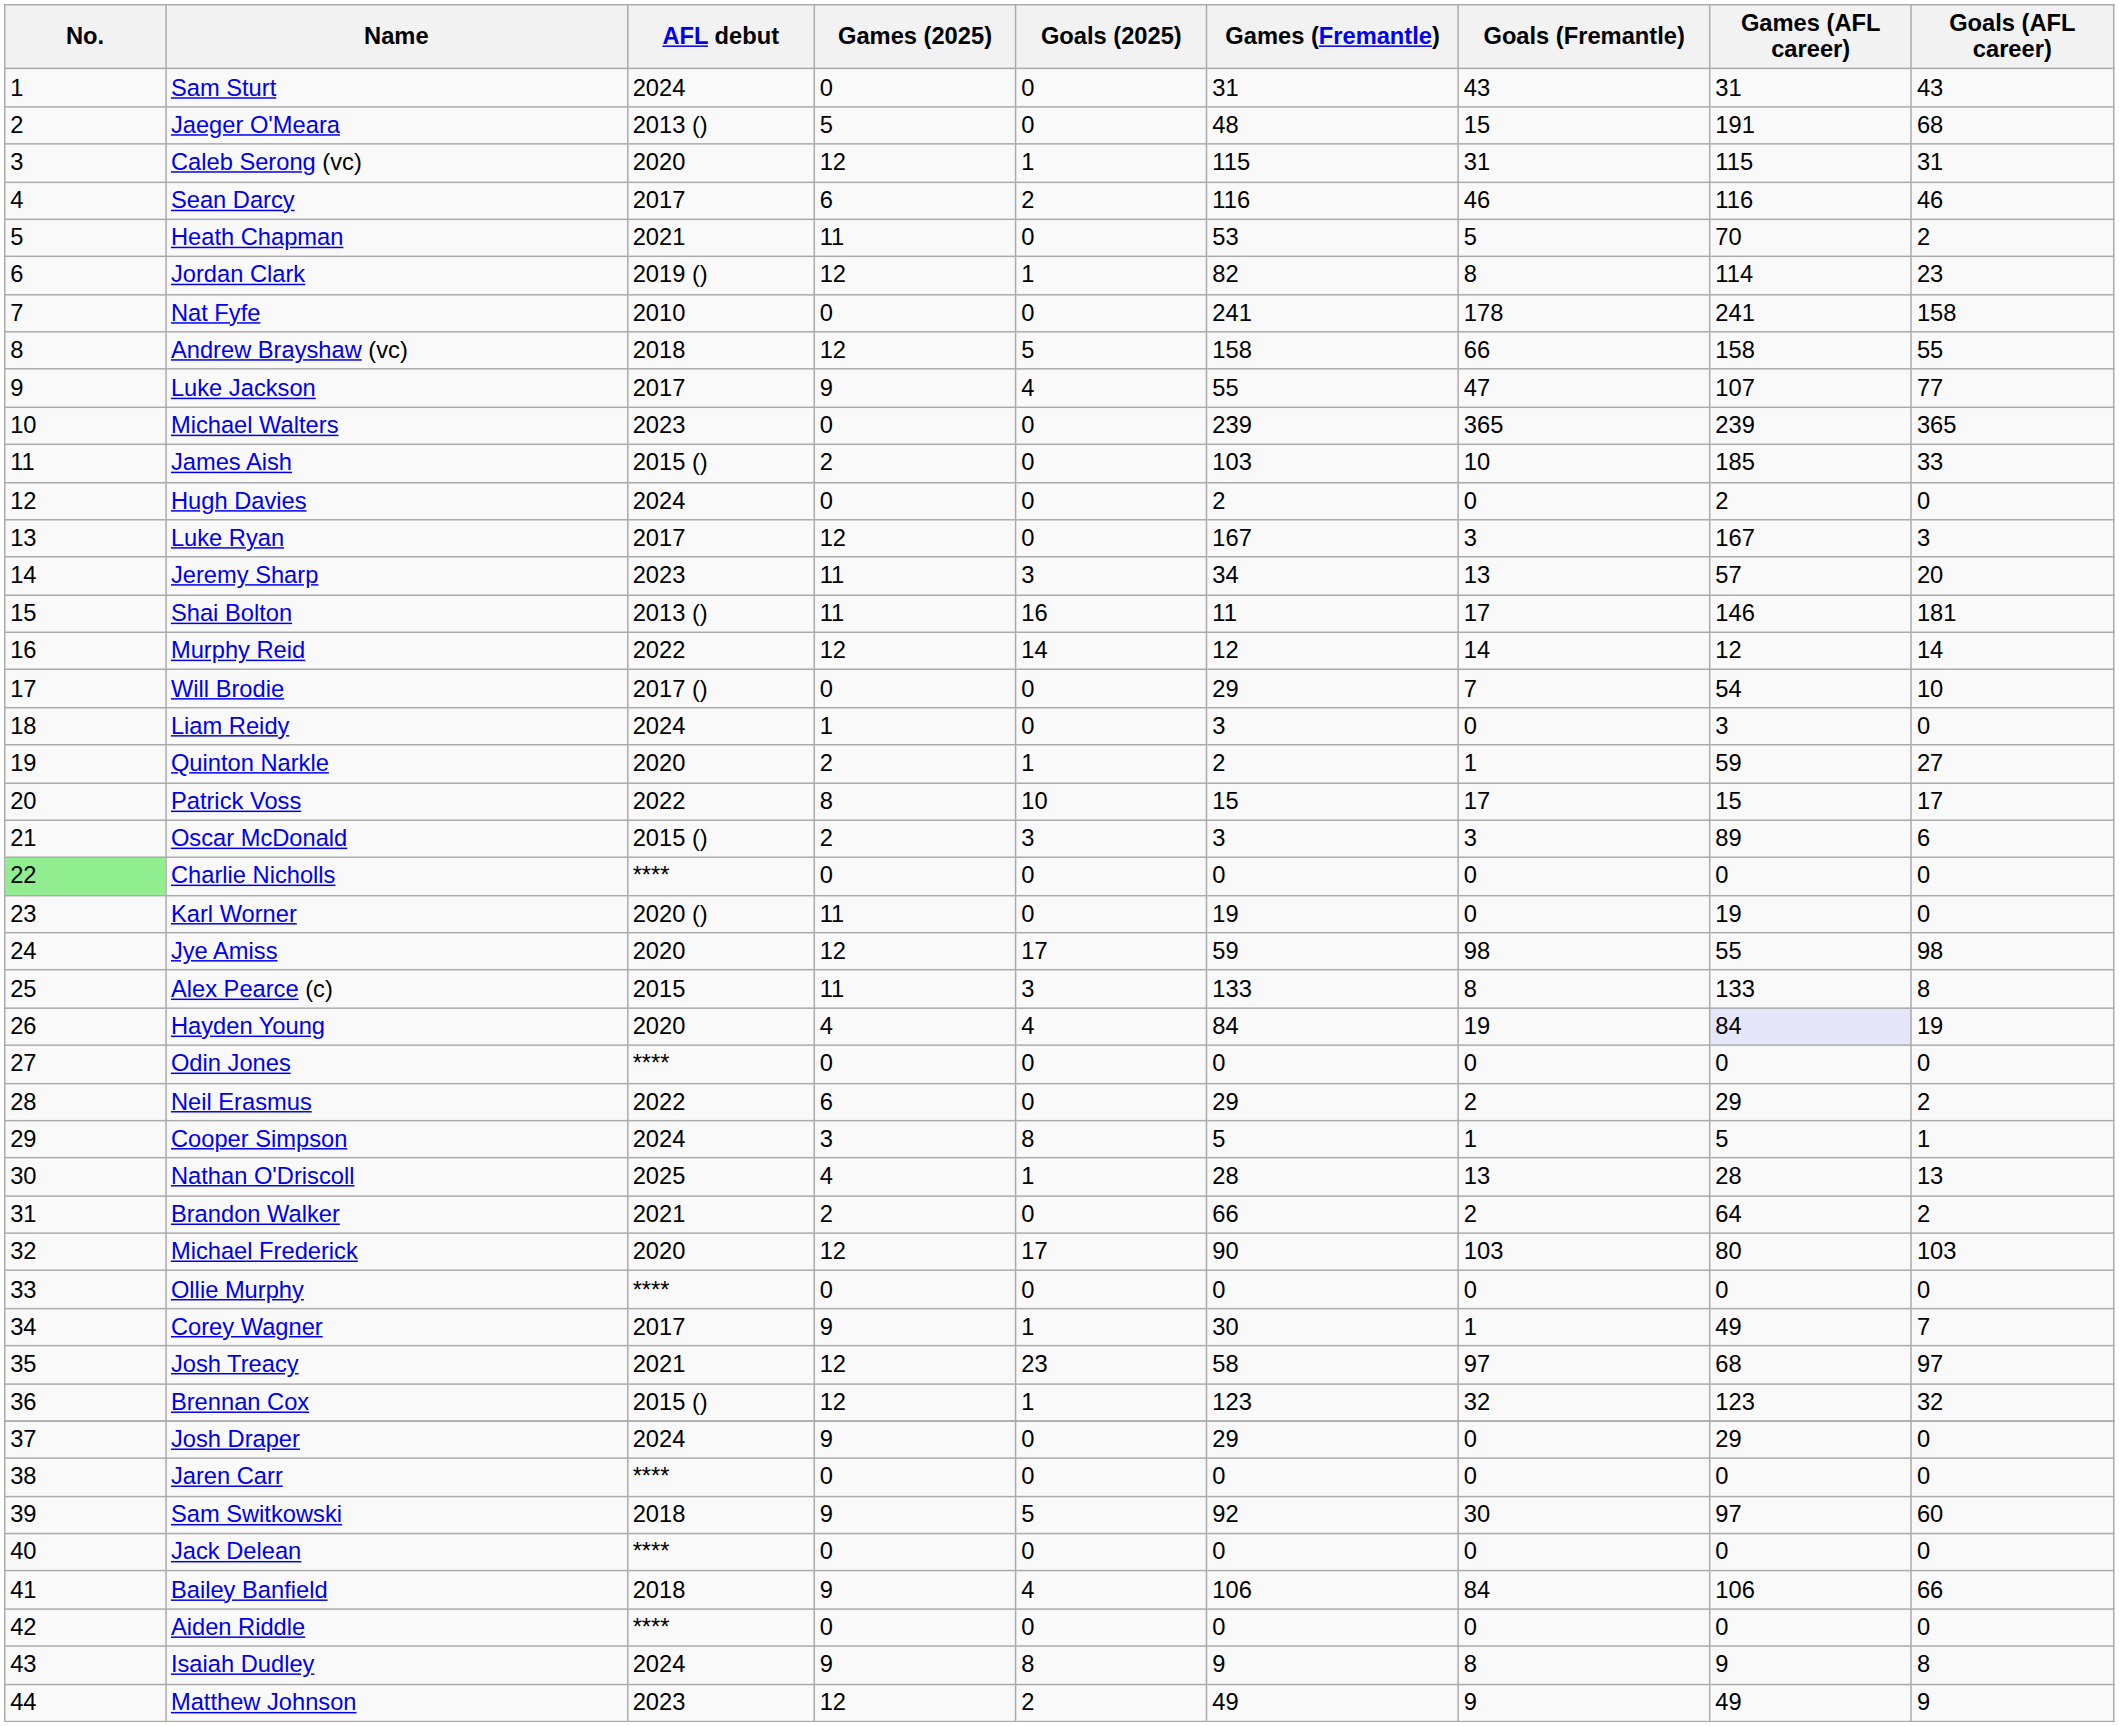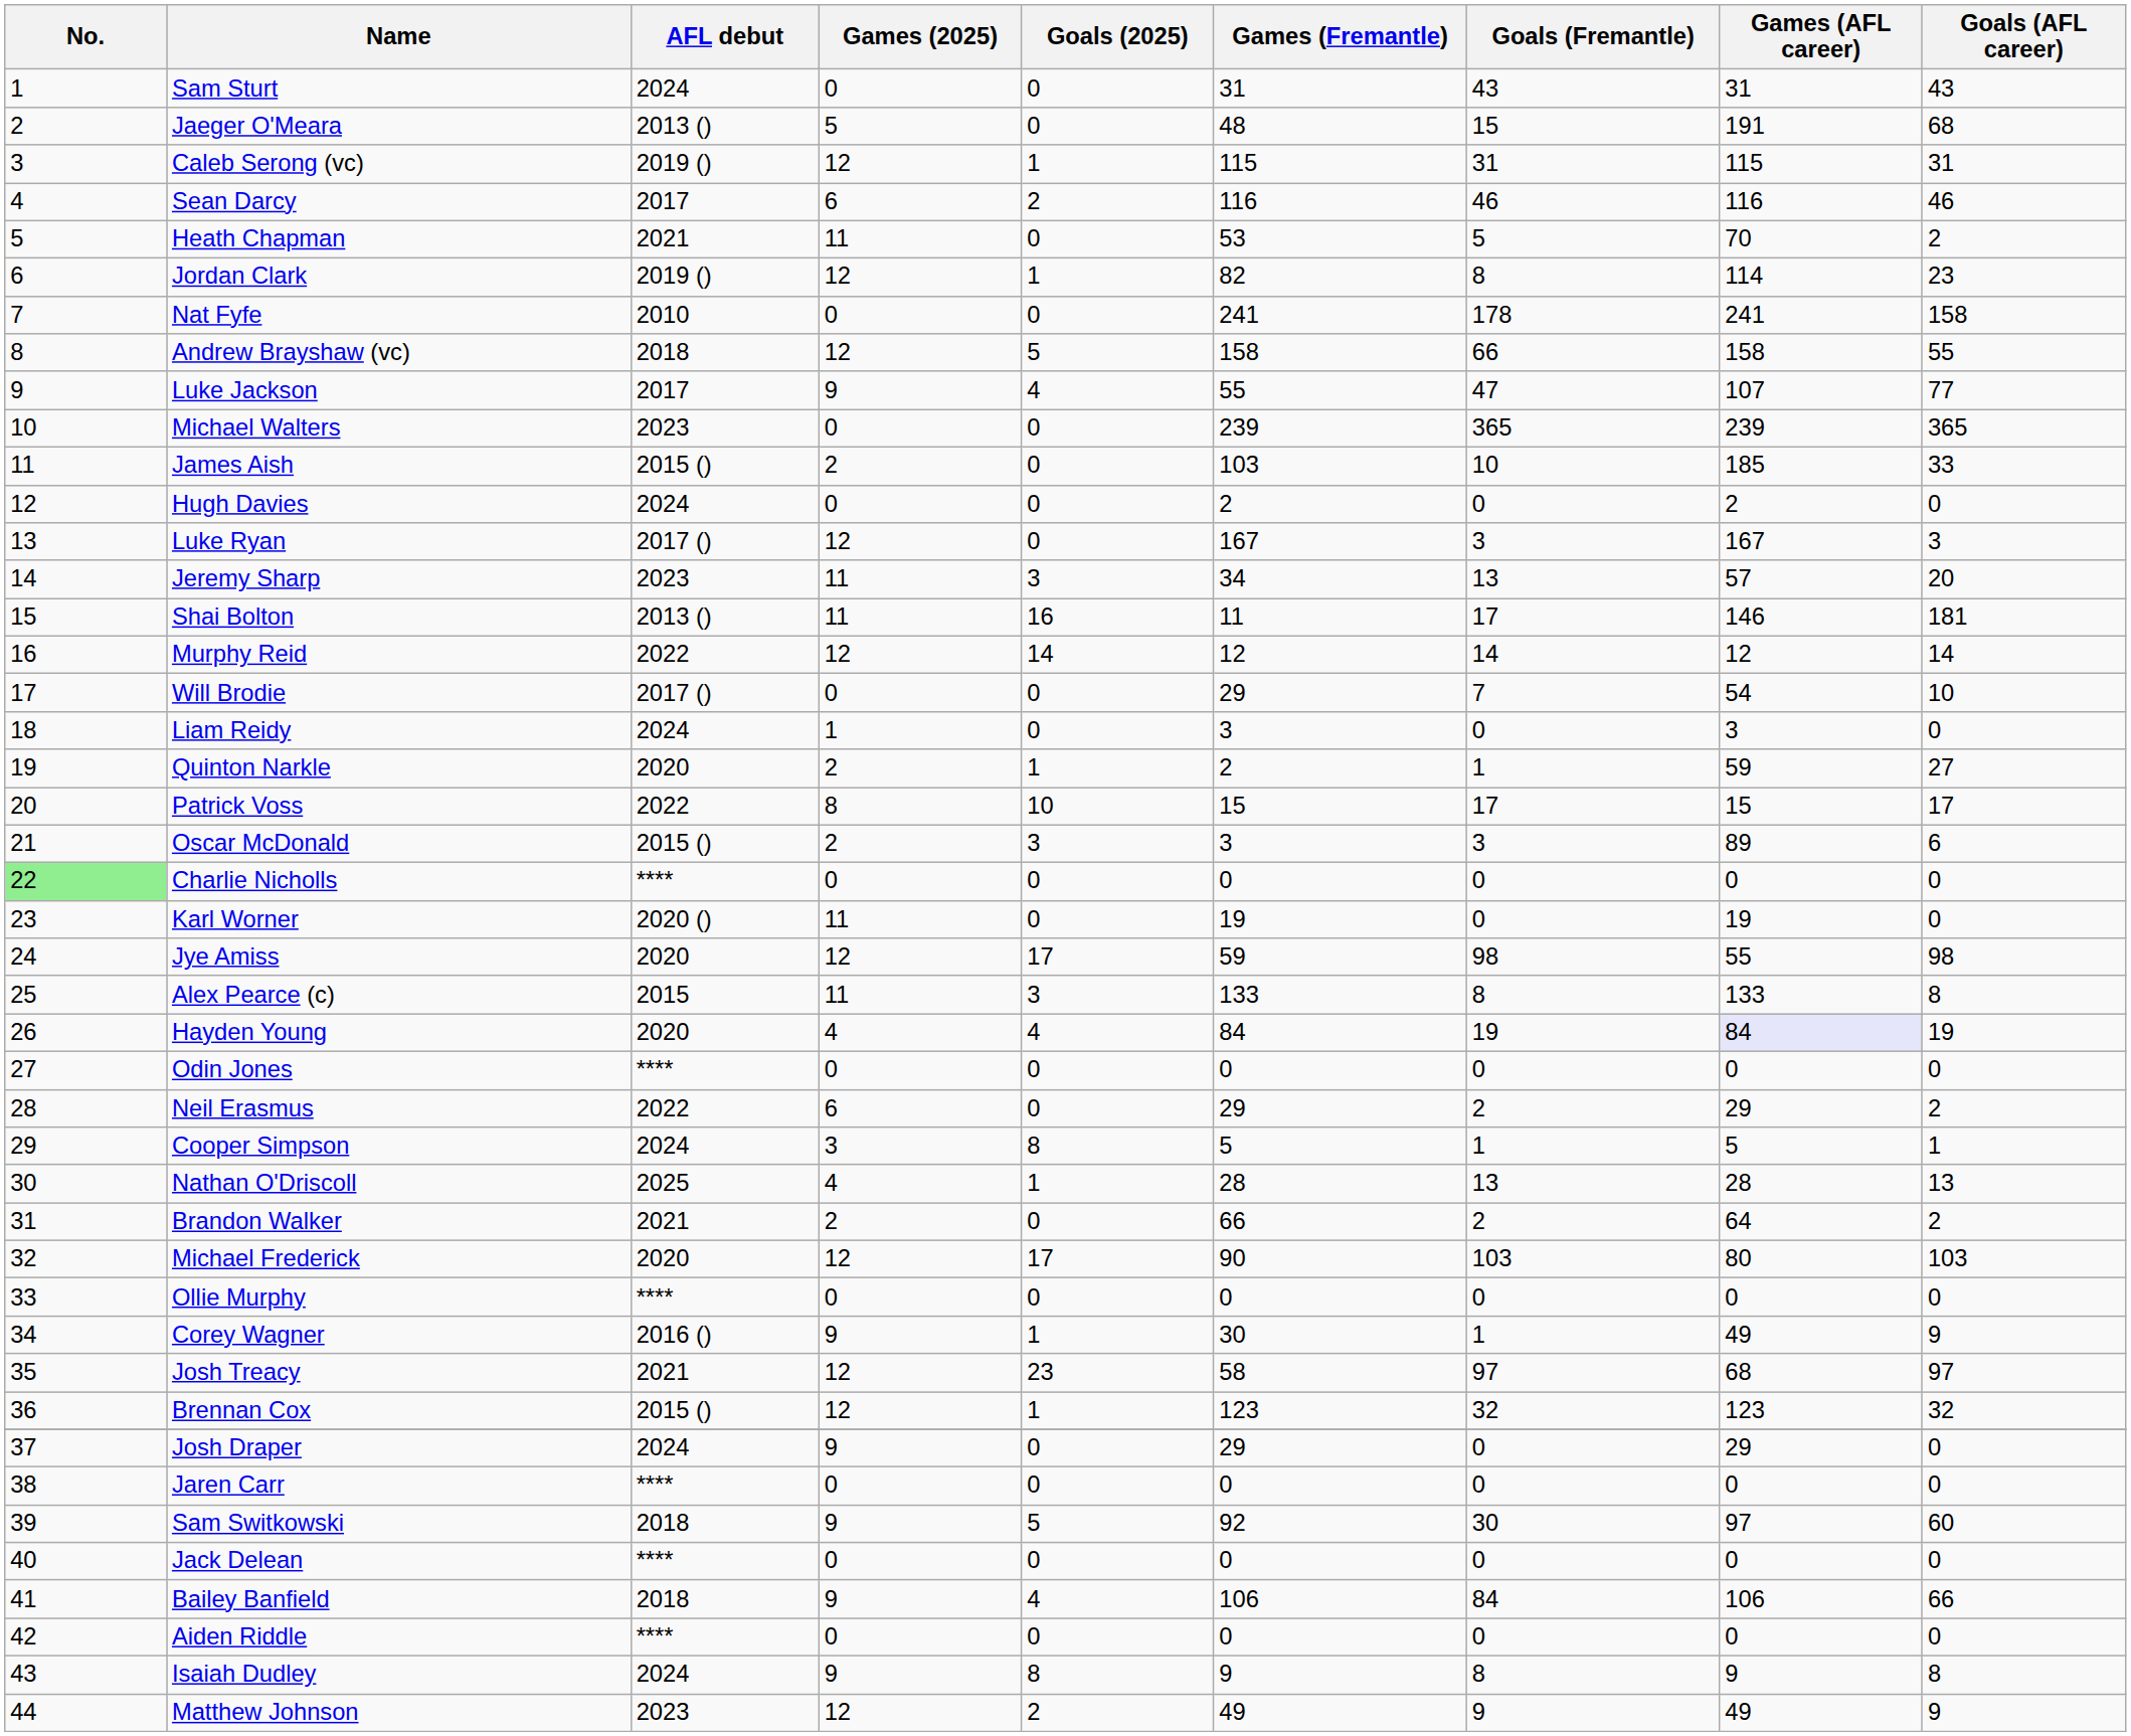Caleb Serong (vc) | AFL debut: 2020 -> 2019 ()
Luke Ryan | AFL debut: 2017 -> 2017 ()
Corey Wagner | AFL debut: 2017 -> 2016 ()
Corey Wagner | Goals (AFL career): 7 -> 9
